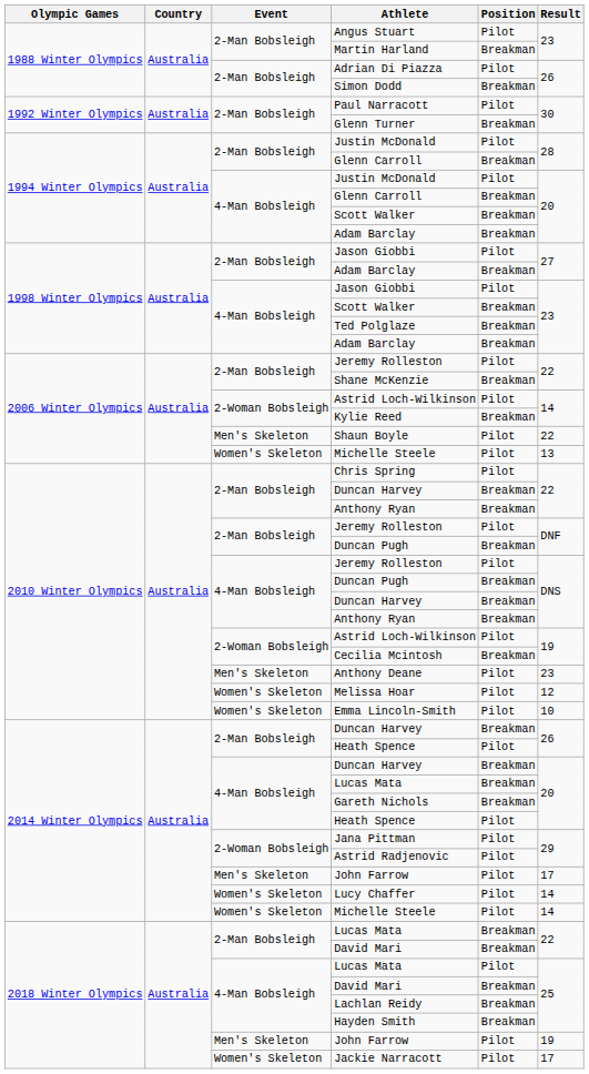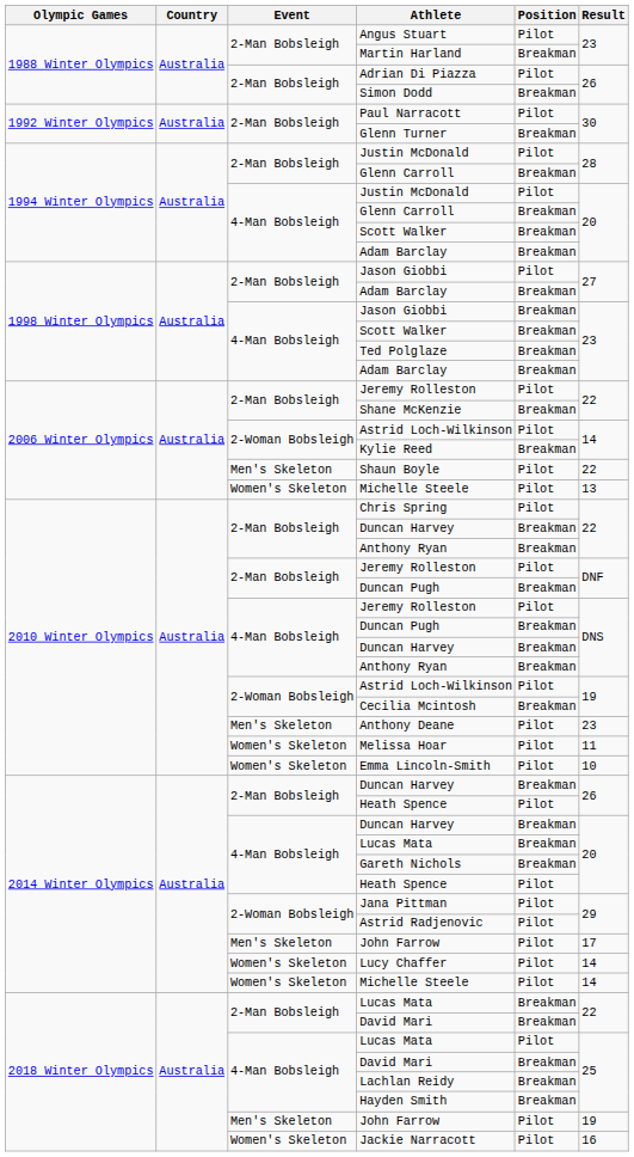4-Man Bobsleigh / Jason Giobbi | Position: Pilot -> Breakman
Melissa Hoar | Result: 12 -> 11
Jackie Narracott | Result: 17 -> 16
